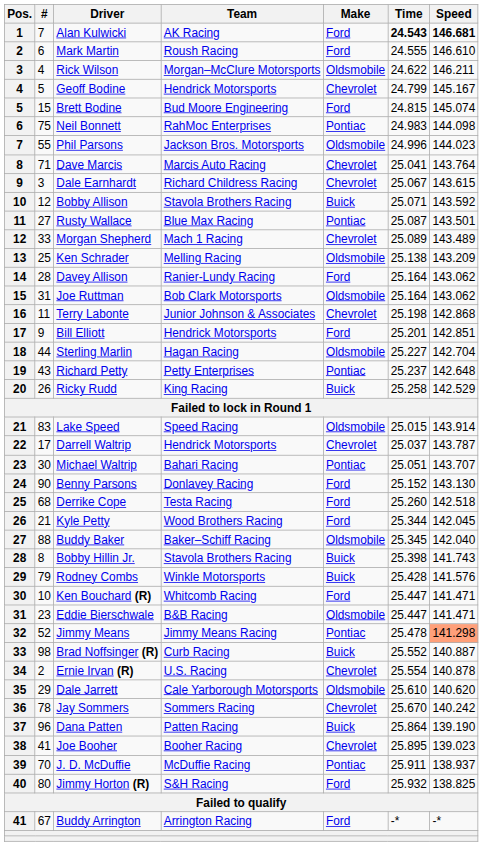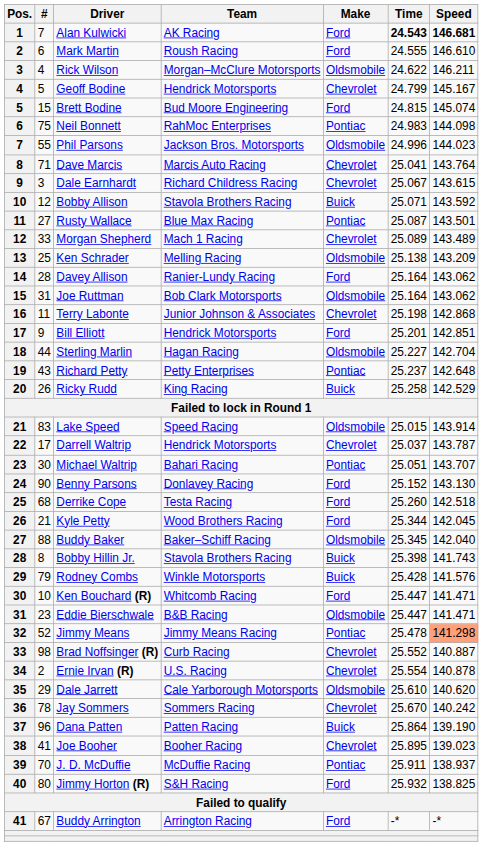Brad Noffsinger (R) | Make: Buick -> Chevrolet
